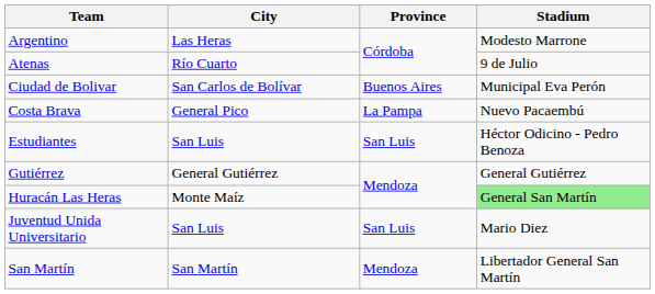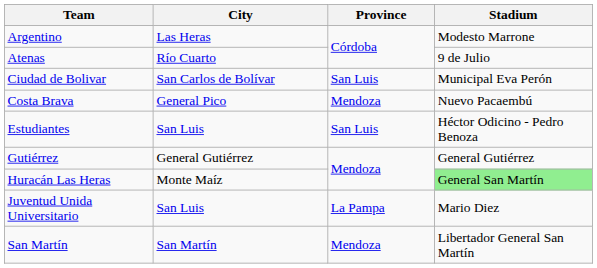Ciudad de Bolivar | Province: Buenos Aires -> San Luis
Costa Brava | Province: La Pampa -> Mendoza
Juventud Unida Universitario | Province: San Luis -> La Pampa
